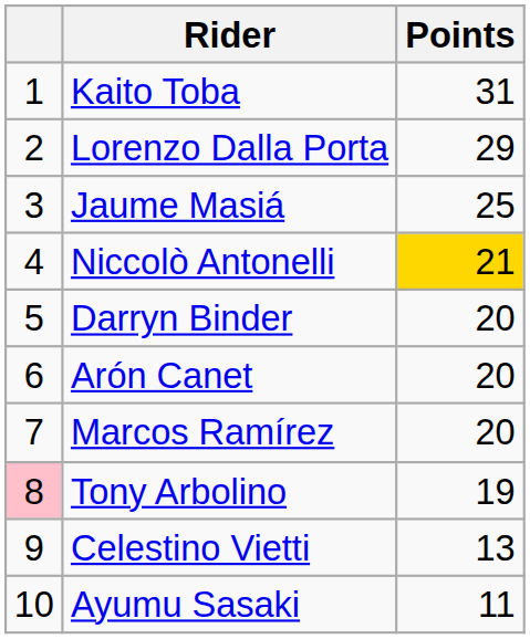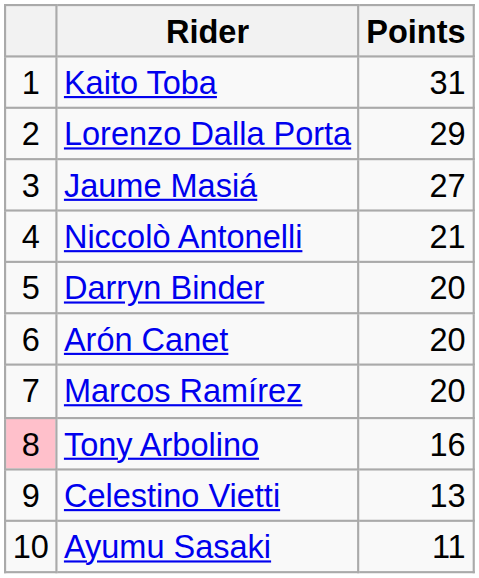Jaume Masiá | Points: 25 -> 27
Niccolò Antonelli | Points: gold background -> no background
Tony Arbolino | Points: 19 -> 16
